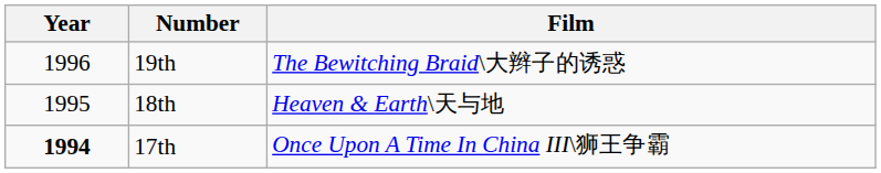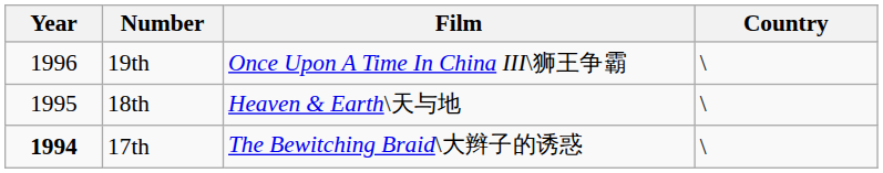+ column: Country | \ | \ | \
19th | Film: The Bewitching Braid\大辫子的诱惑 -> Once Upon A Time In China III\狮王争霸
17th | Film: Once Upon A Time In China III\狮王争霸 -> The Bewitching Braid\大辫子的诱惑
